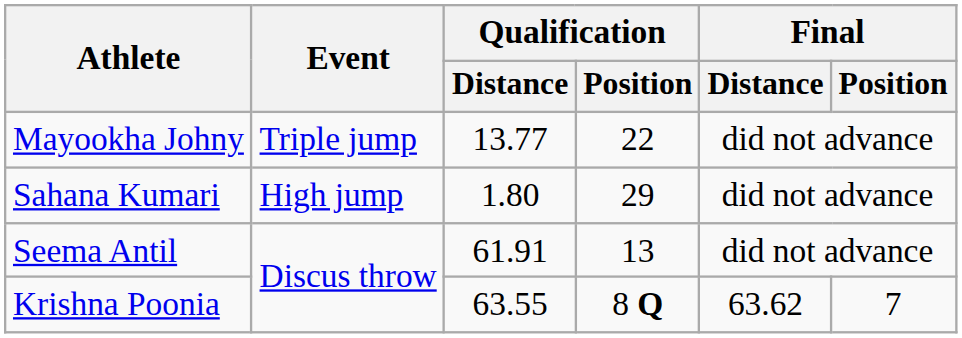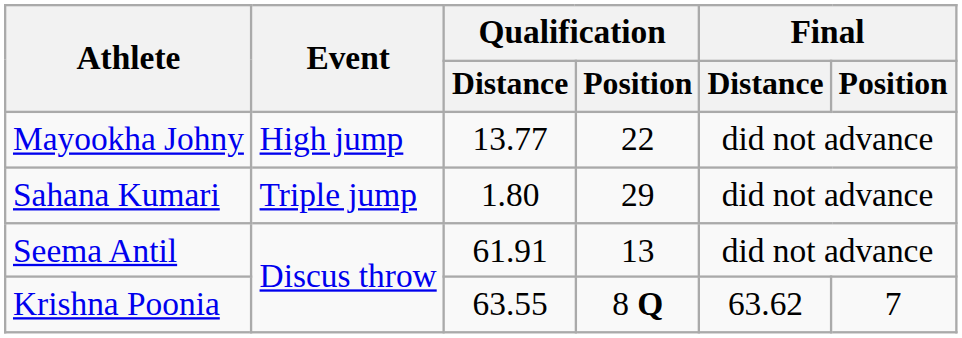Mayookha Johny | Event: Triple jump -> High jump
Sahana Kumari | Event: High jump -> Triple jump
